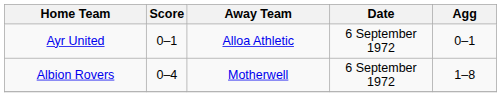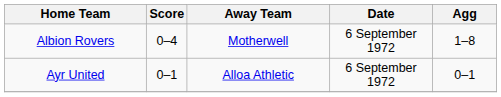rows swapped: Albion Rovers <-> Ayr United
